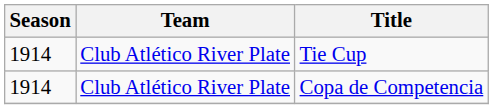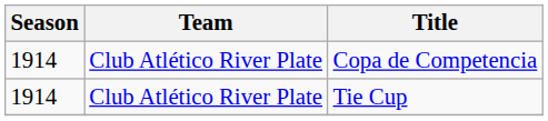rows swapped: Copa de Competencia <-> Tie Cup
